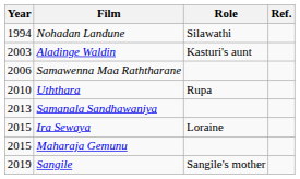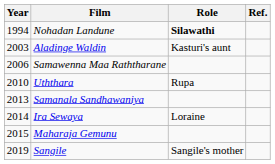Nohadan Landune | Role: normal -> bold
Ira Sewaya | Year: 2015 -> 2014
